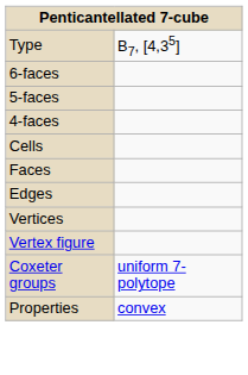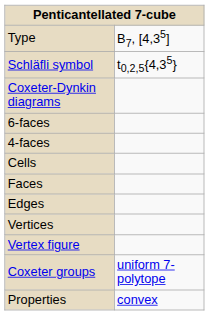+ row: Schläfli symbol | t0,2,5{4,35}
+ row: Coxeter-Dynkin diagrams
- row: 5-faces
